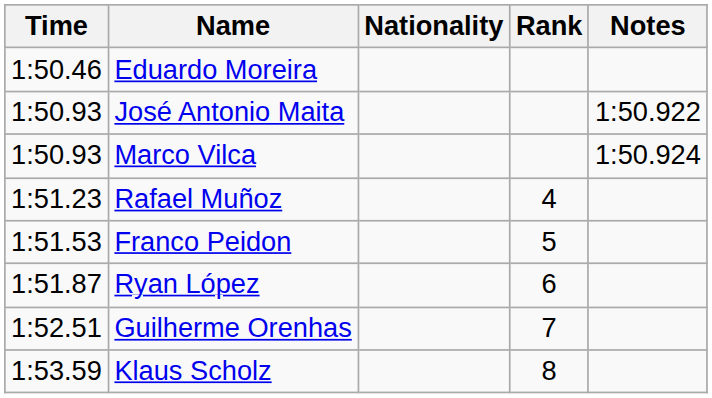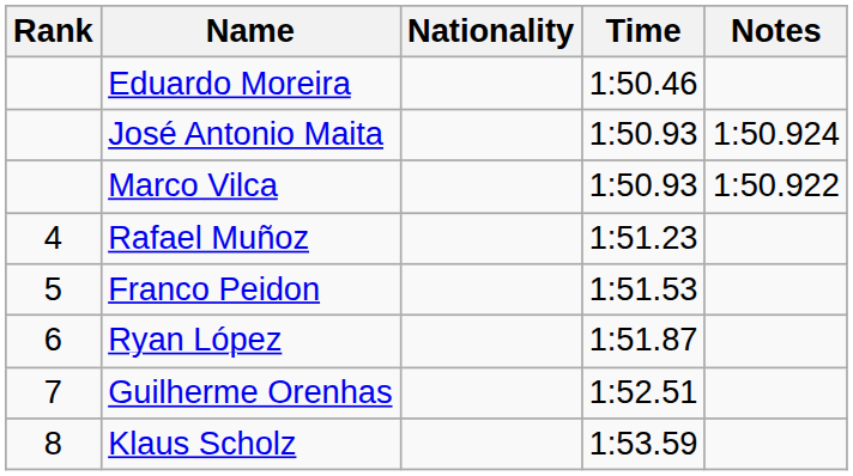columns swapped: Rank <-> Time
José Antonio Maita | Notes: 1:50.922 -> 1:50.924
Marco Vilca | Notes: 1:50.924 -> 1:50.922
